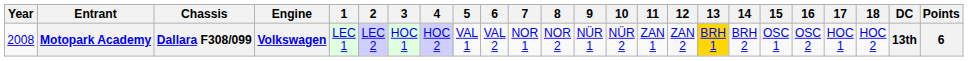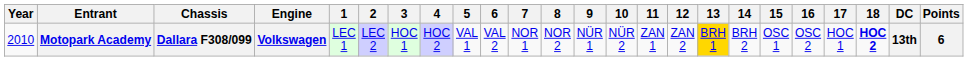Motopark Academy | Year: 2008 -> 2010
Motopark Academy | 18: normal -> bold
